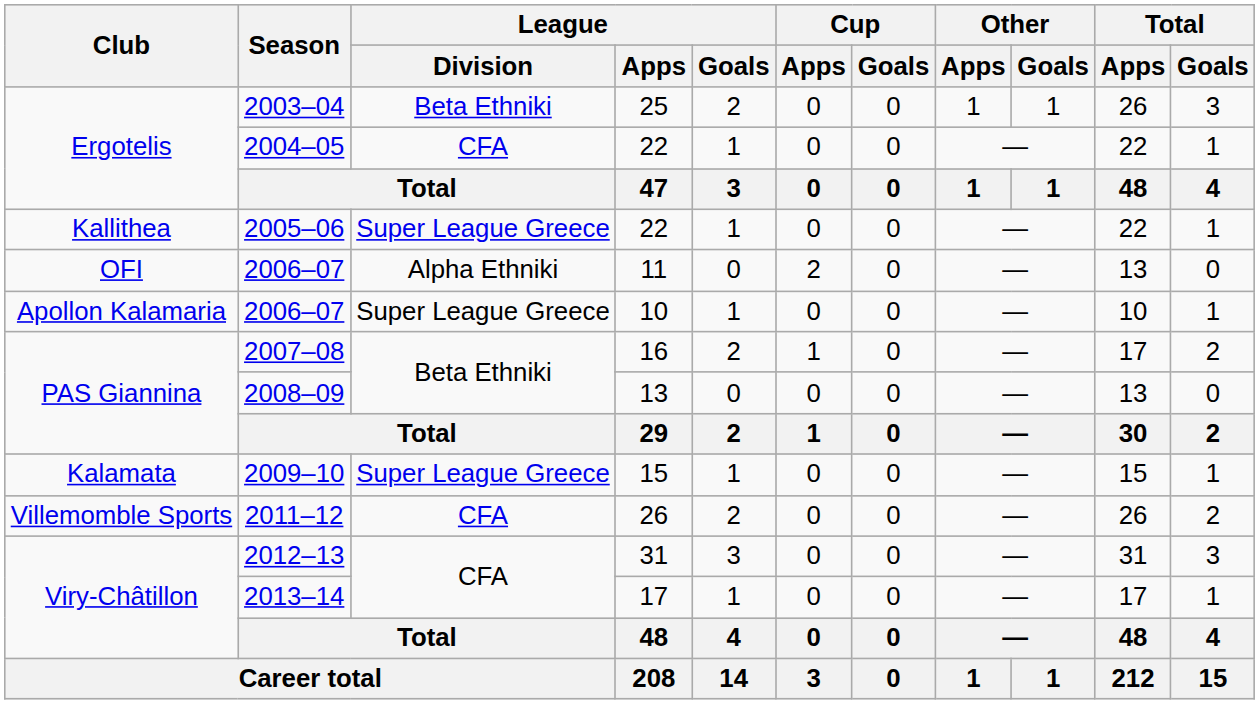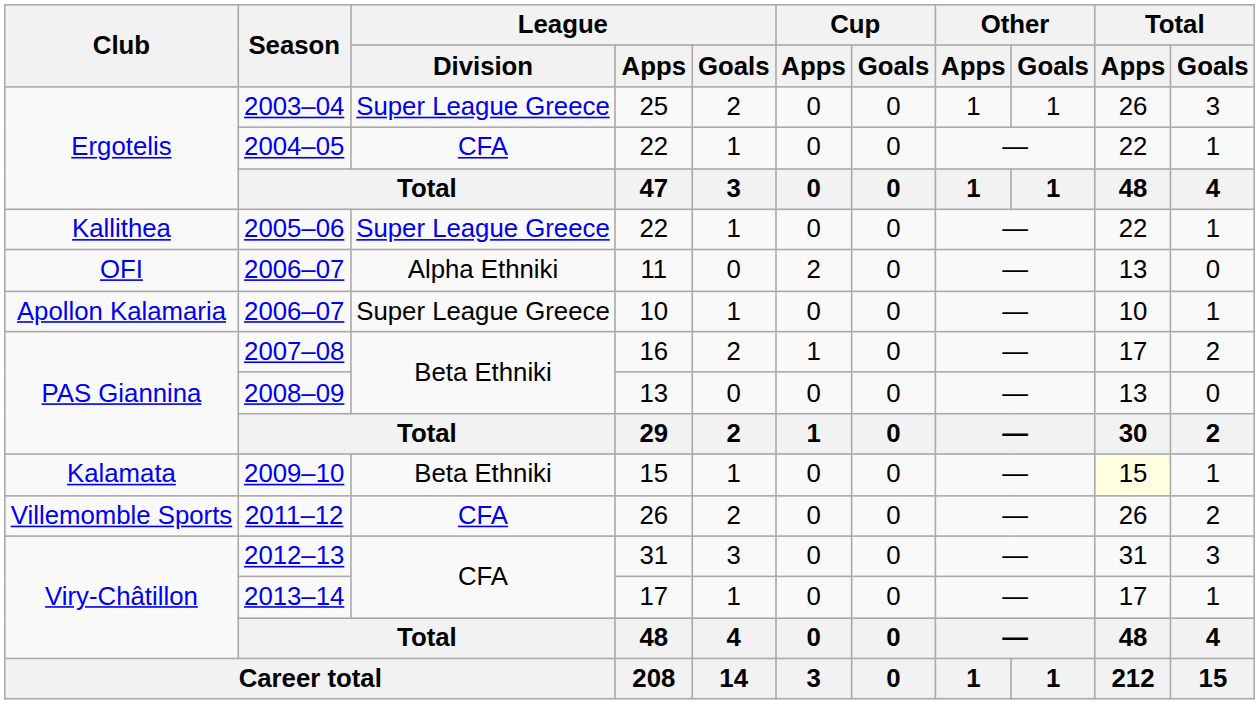2003–04 | League / Division: Beta Ethniki -> Super League Greece
2009–10 | League / Division: Super League Greece -> Beta Ethniki
2009–10 | Total / Apps: no background -> lightyellow background
